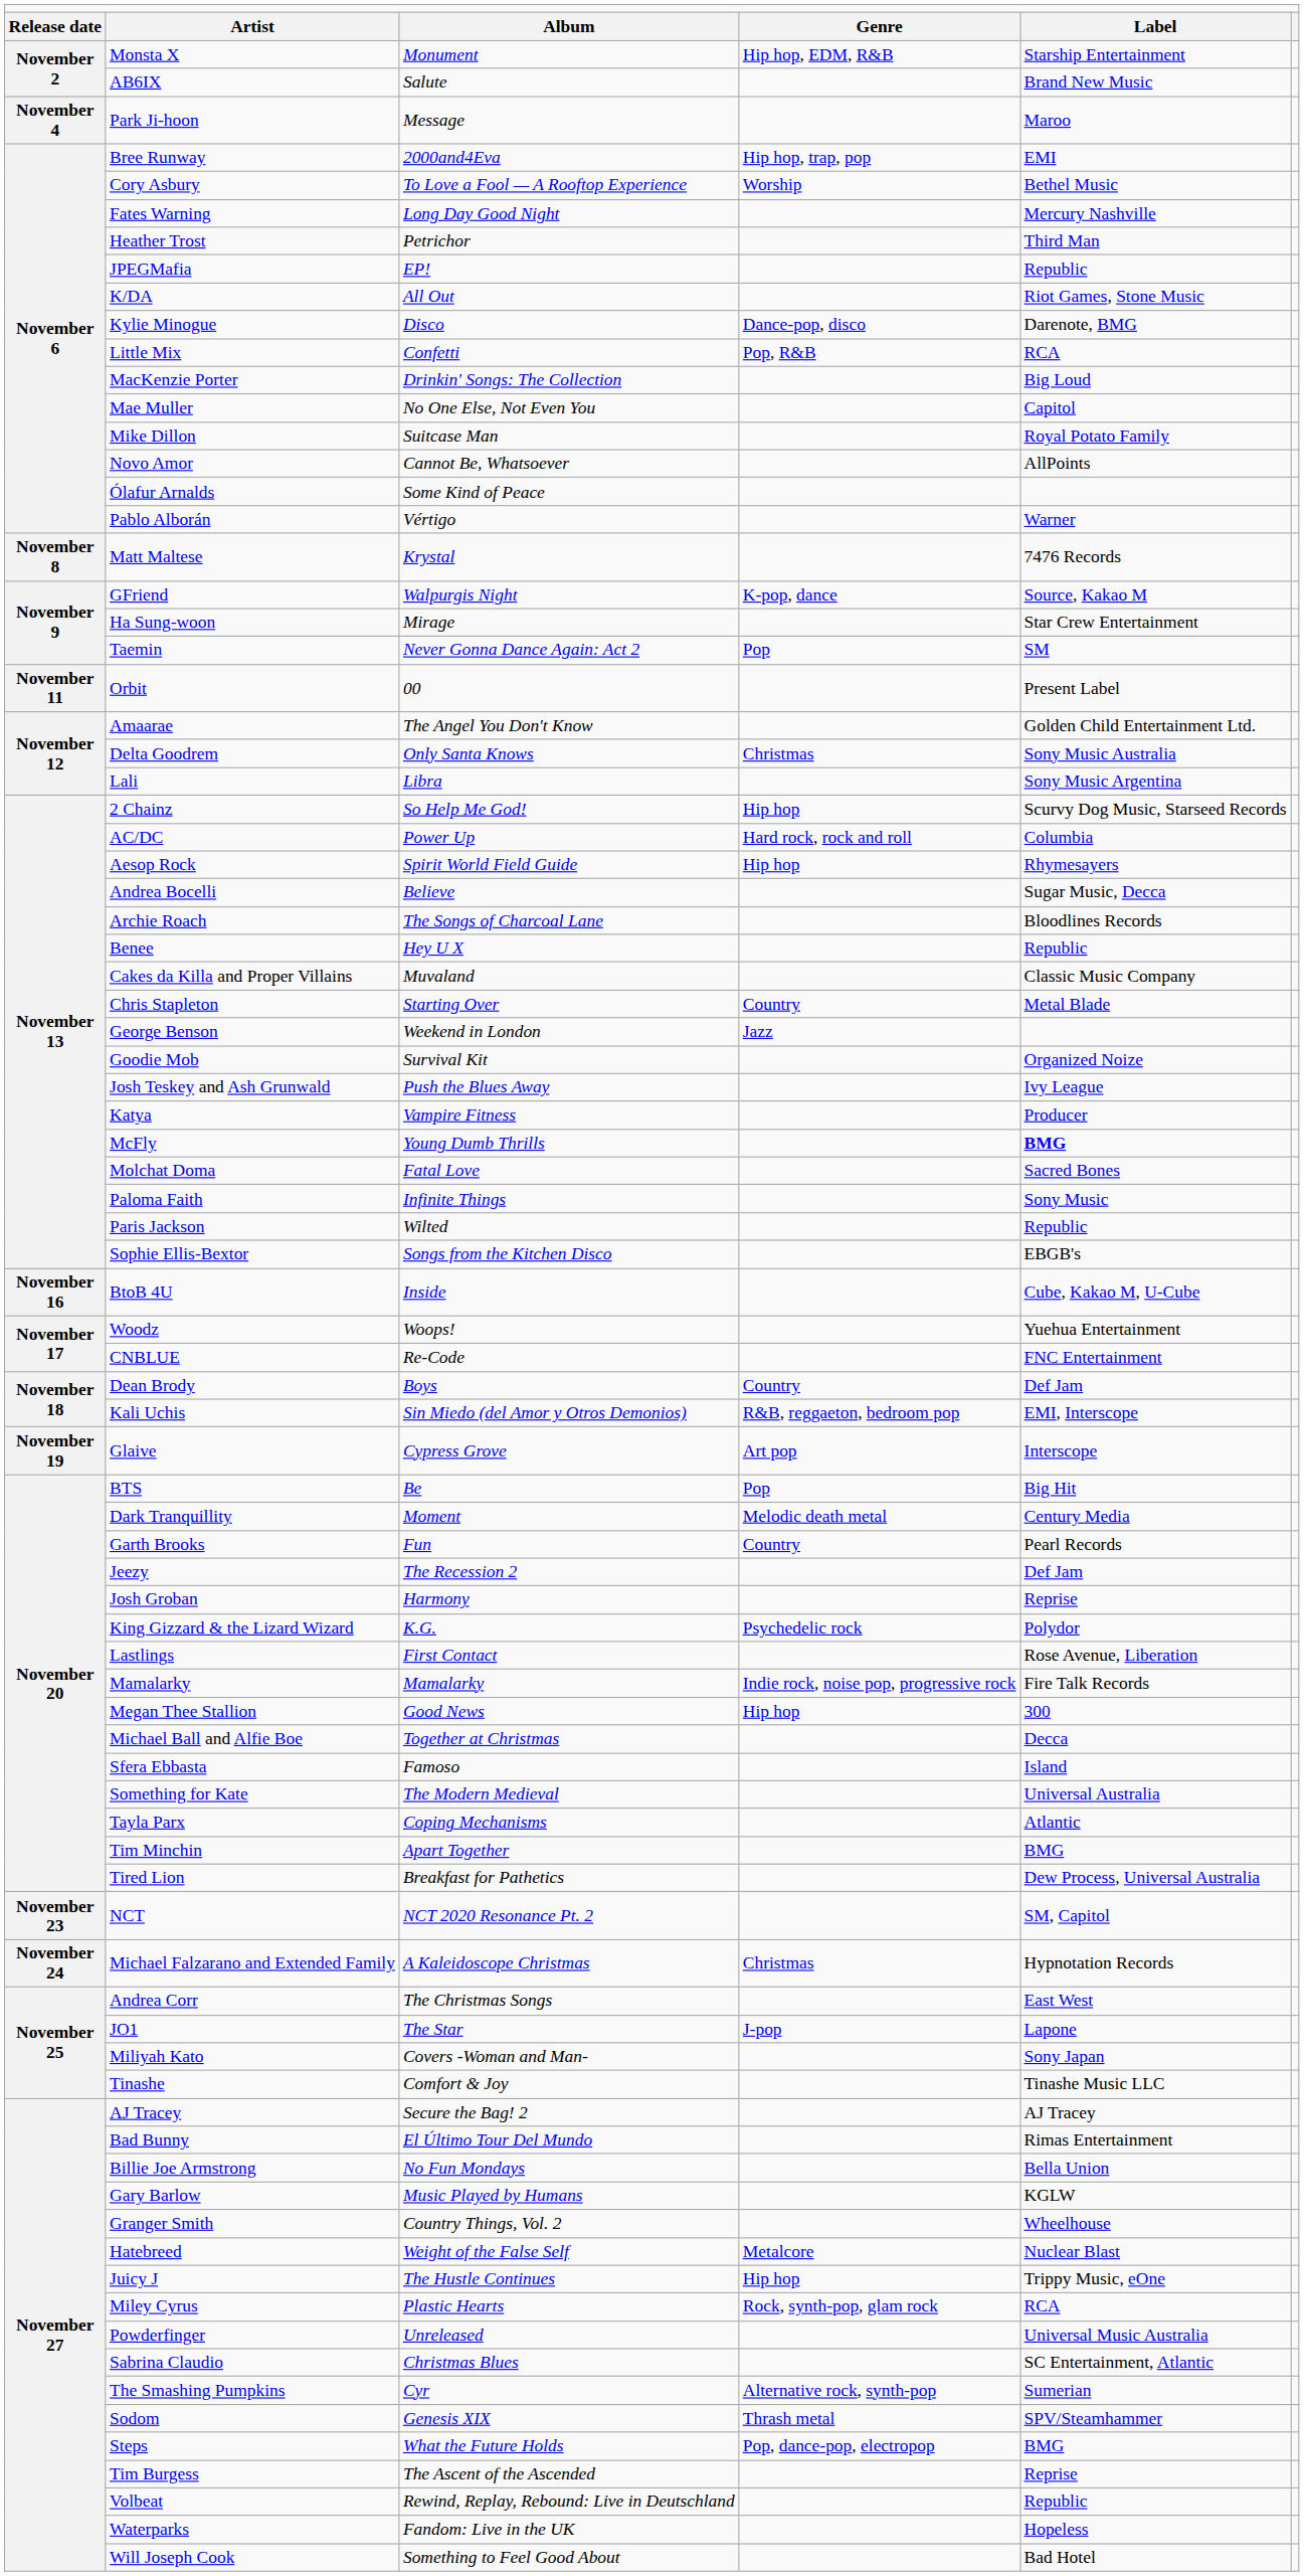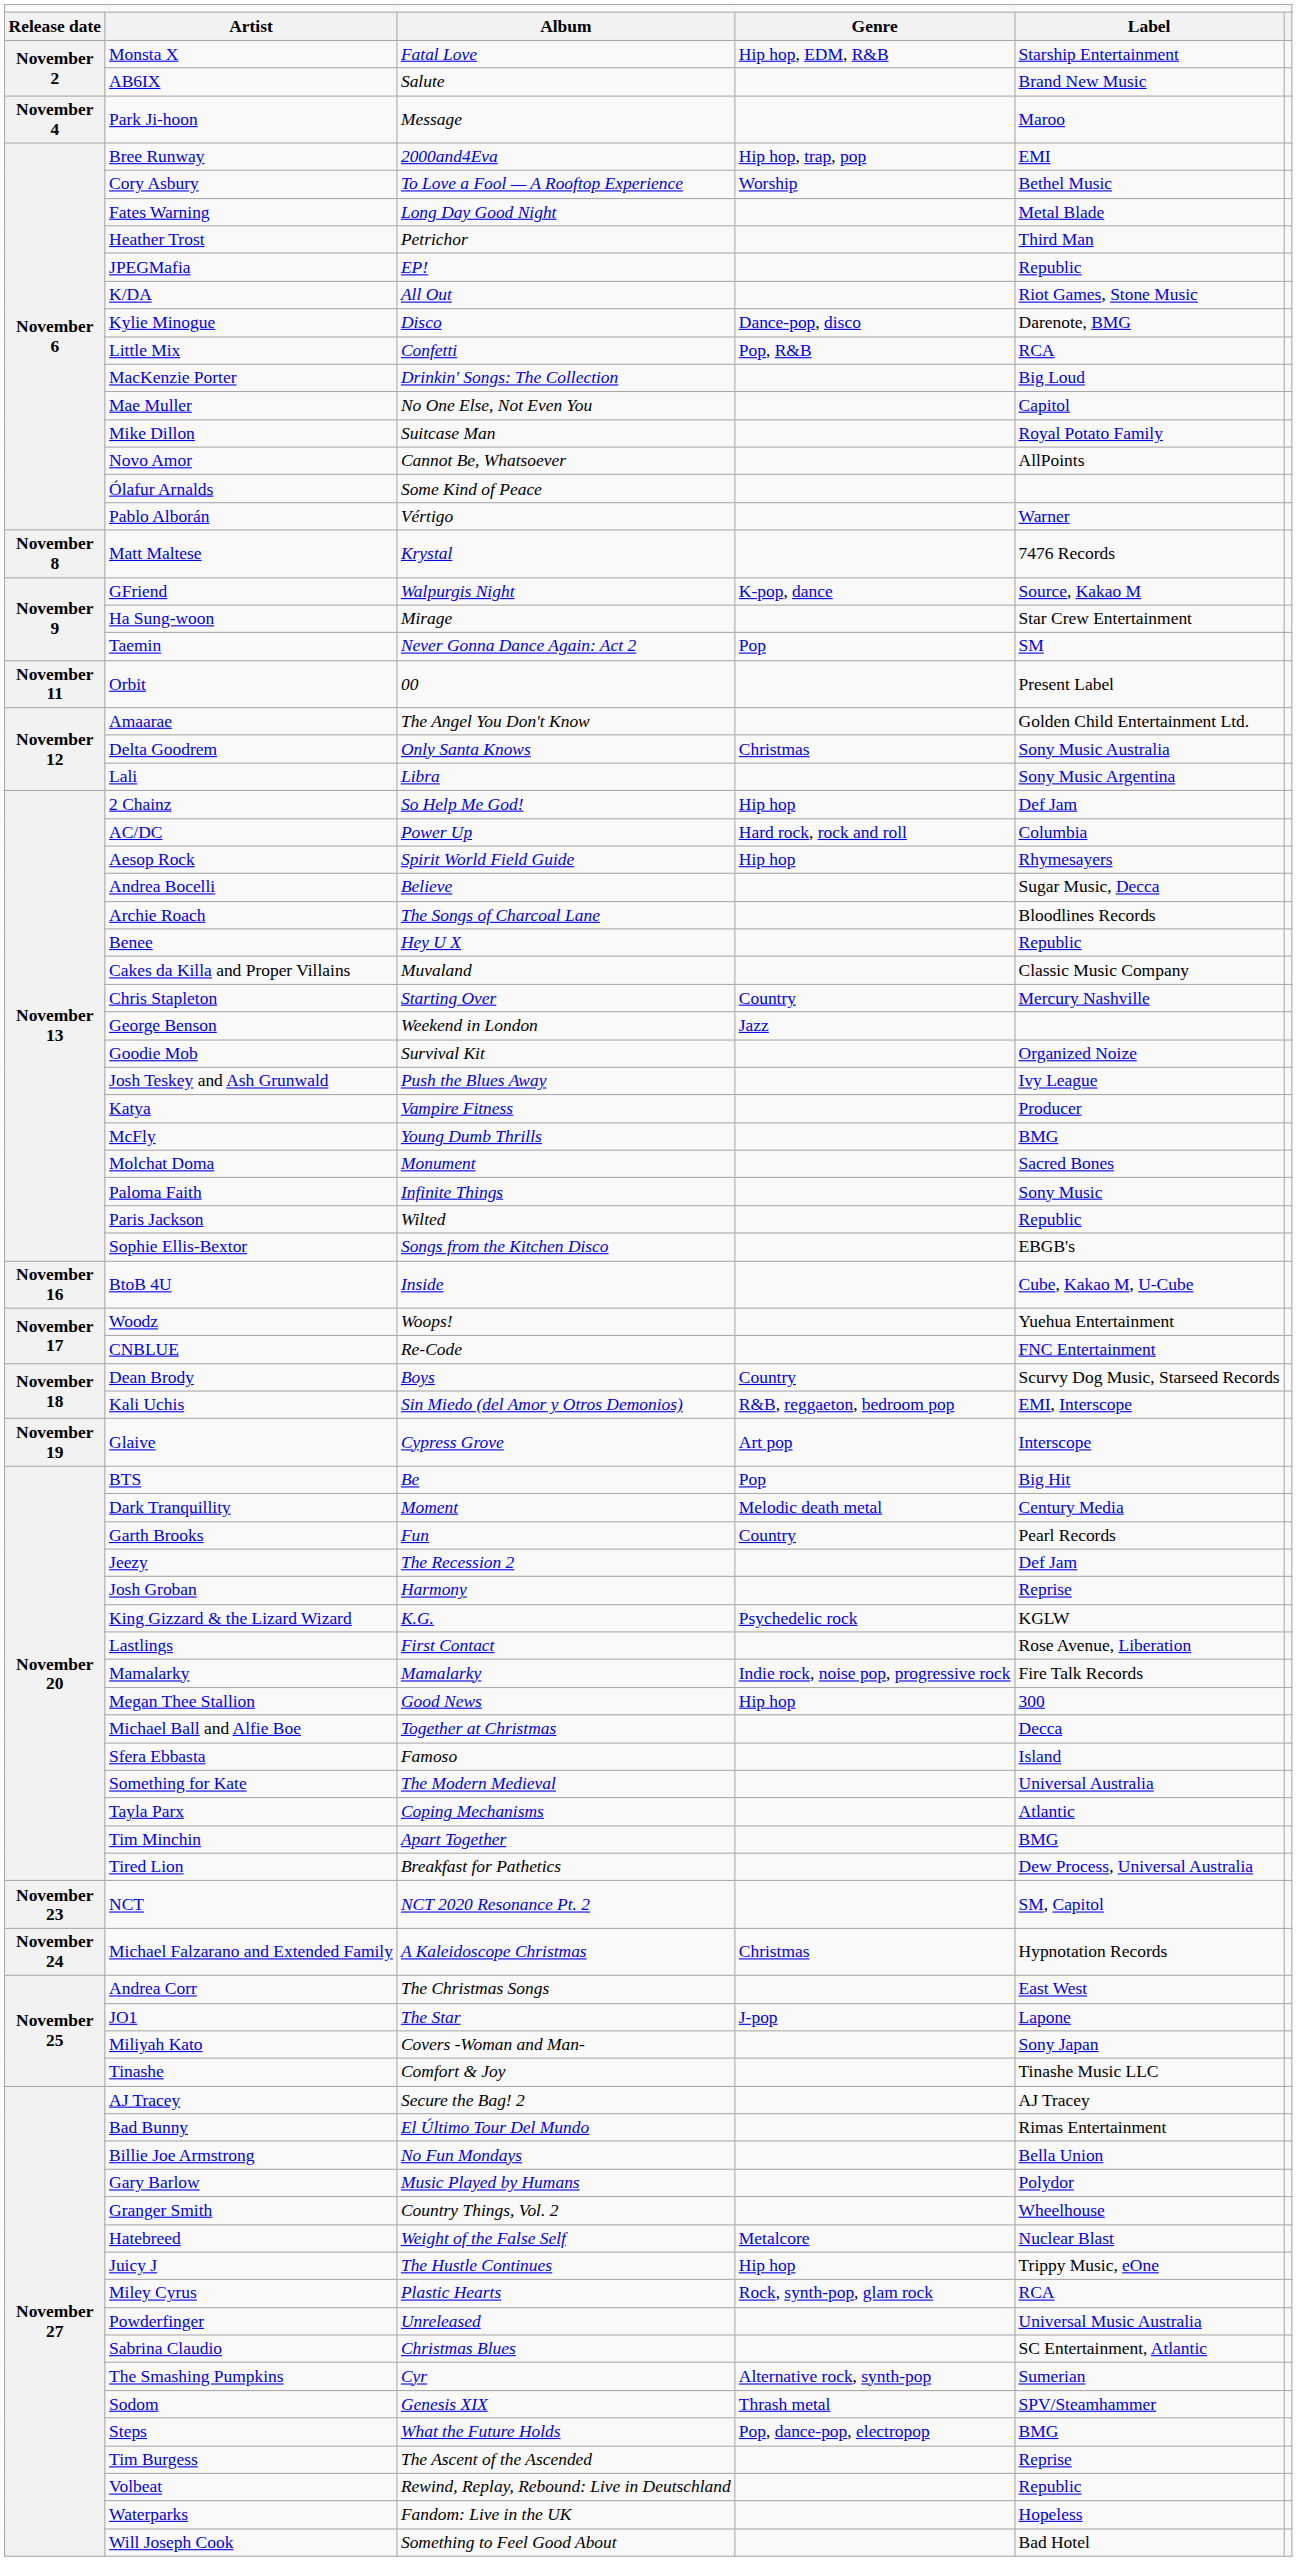Monsta X | column 3: Monument -> Fatal Love
Fates Warning | column 5: Mercury Nashville -> Metal Blade
2 Chainz | column 5: Scurvy Dog Music, Starseed Records -> Def Jam
Chris Stapleton | column 5: Metal Blade -> Mercury Nashville
McFly | column 5: bold -> normal
Molchat Doma | column 3: Fatal Love -> Monument
Dean Brody | column 5: Def Jam -> Scurvy Dog Music, Starseed Records
King Gizzard & the Lizard Wizard | column 5: Polydor -> KGLW
Gary Barlow | column 5: KGLW -> Polydor
